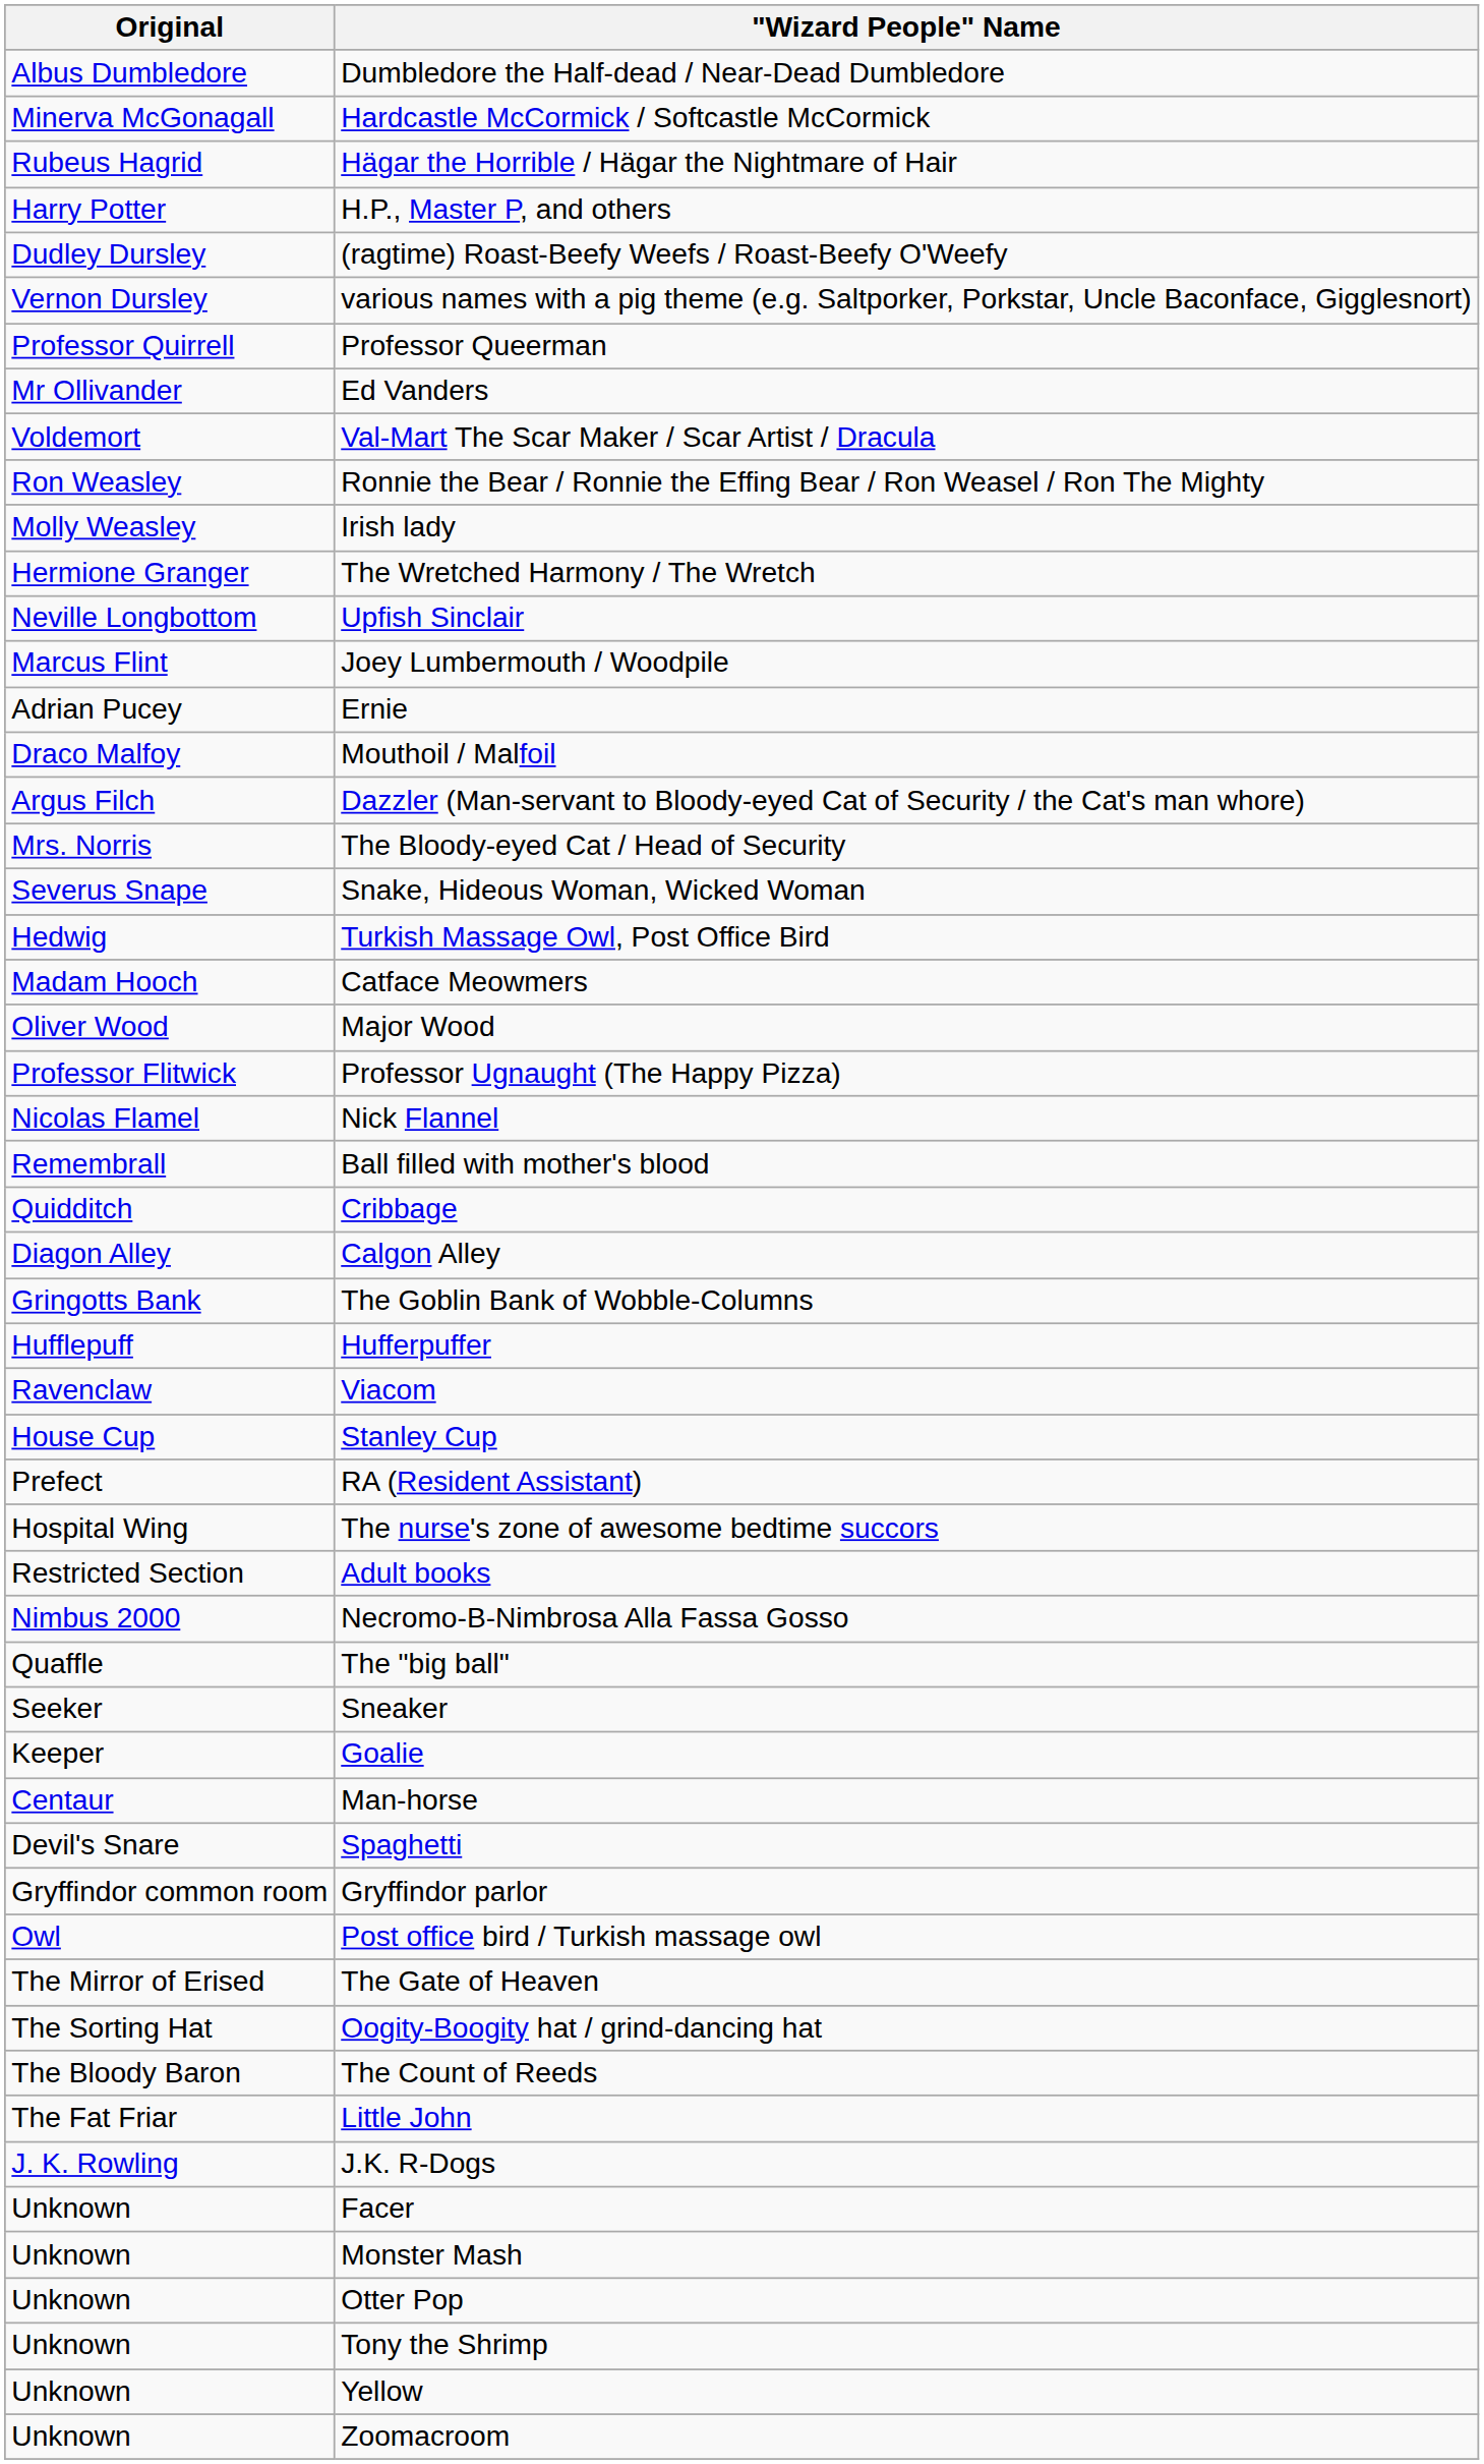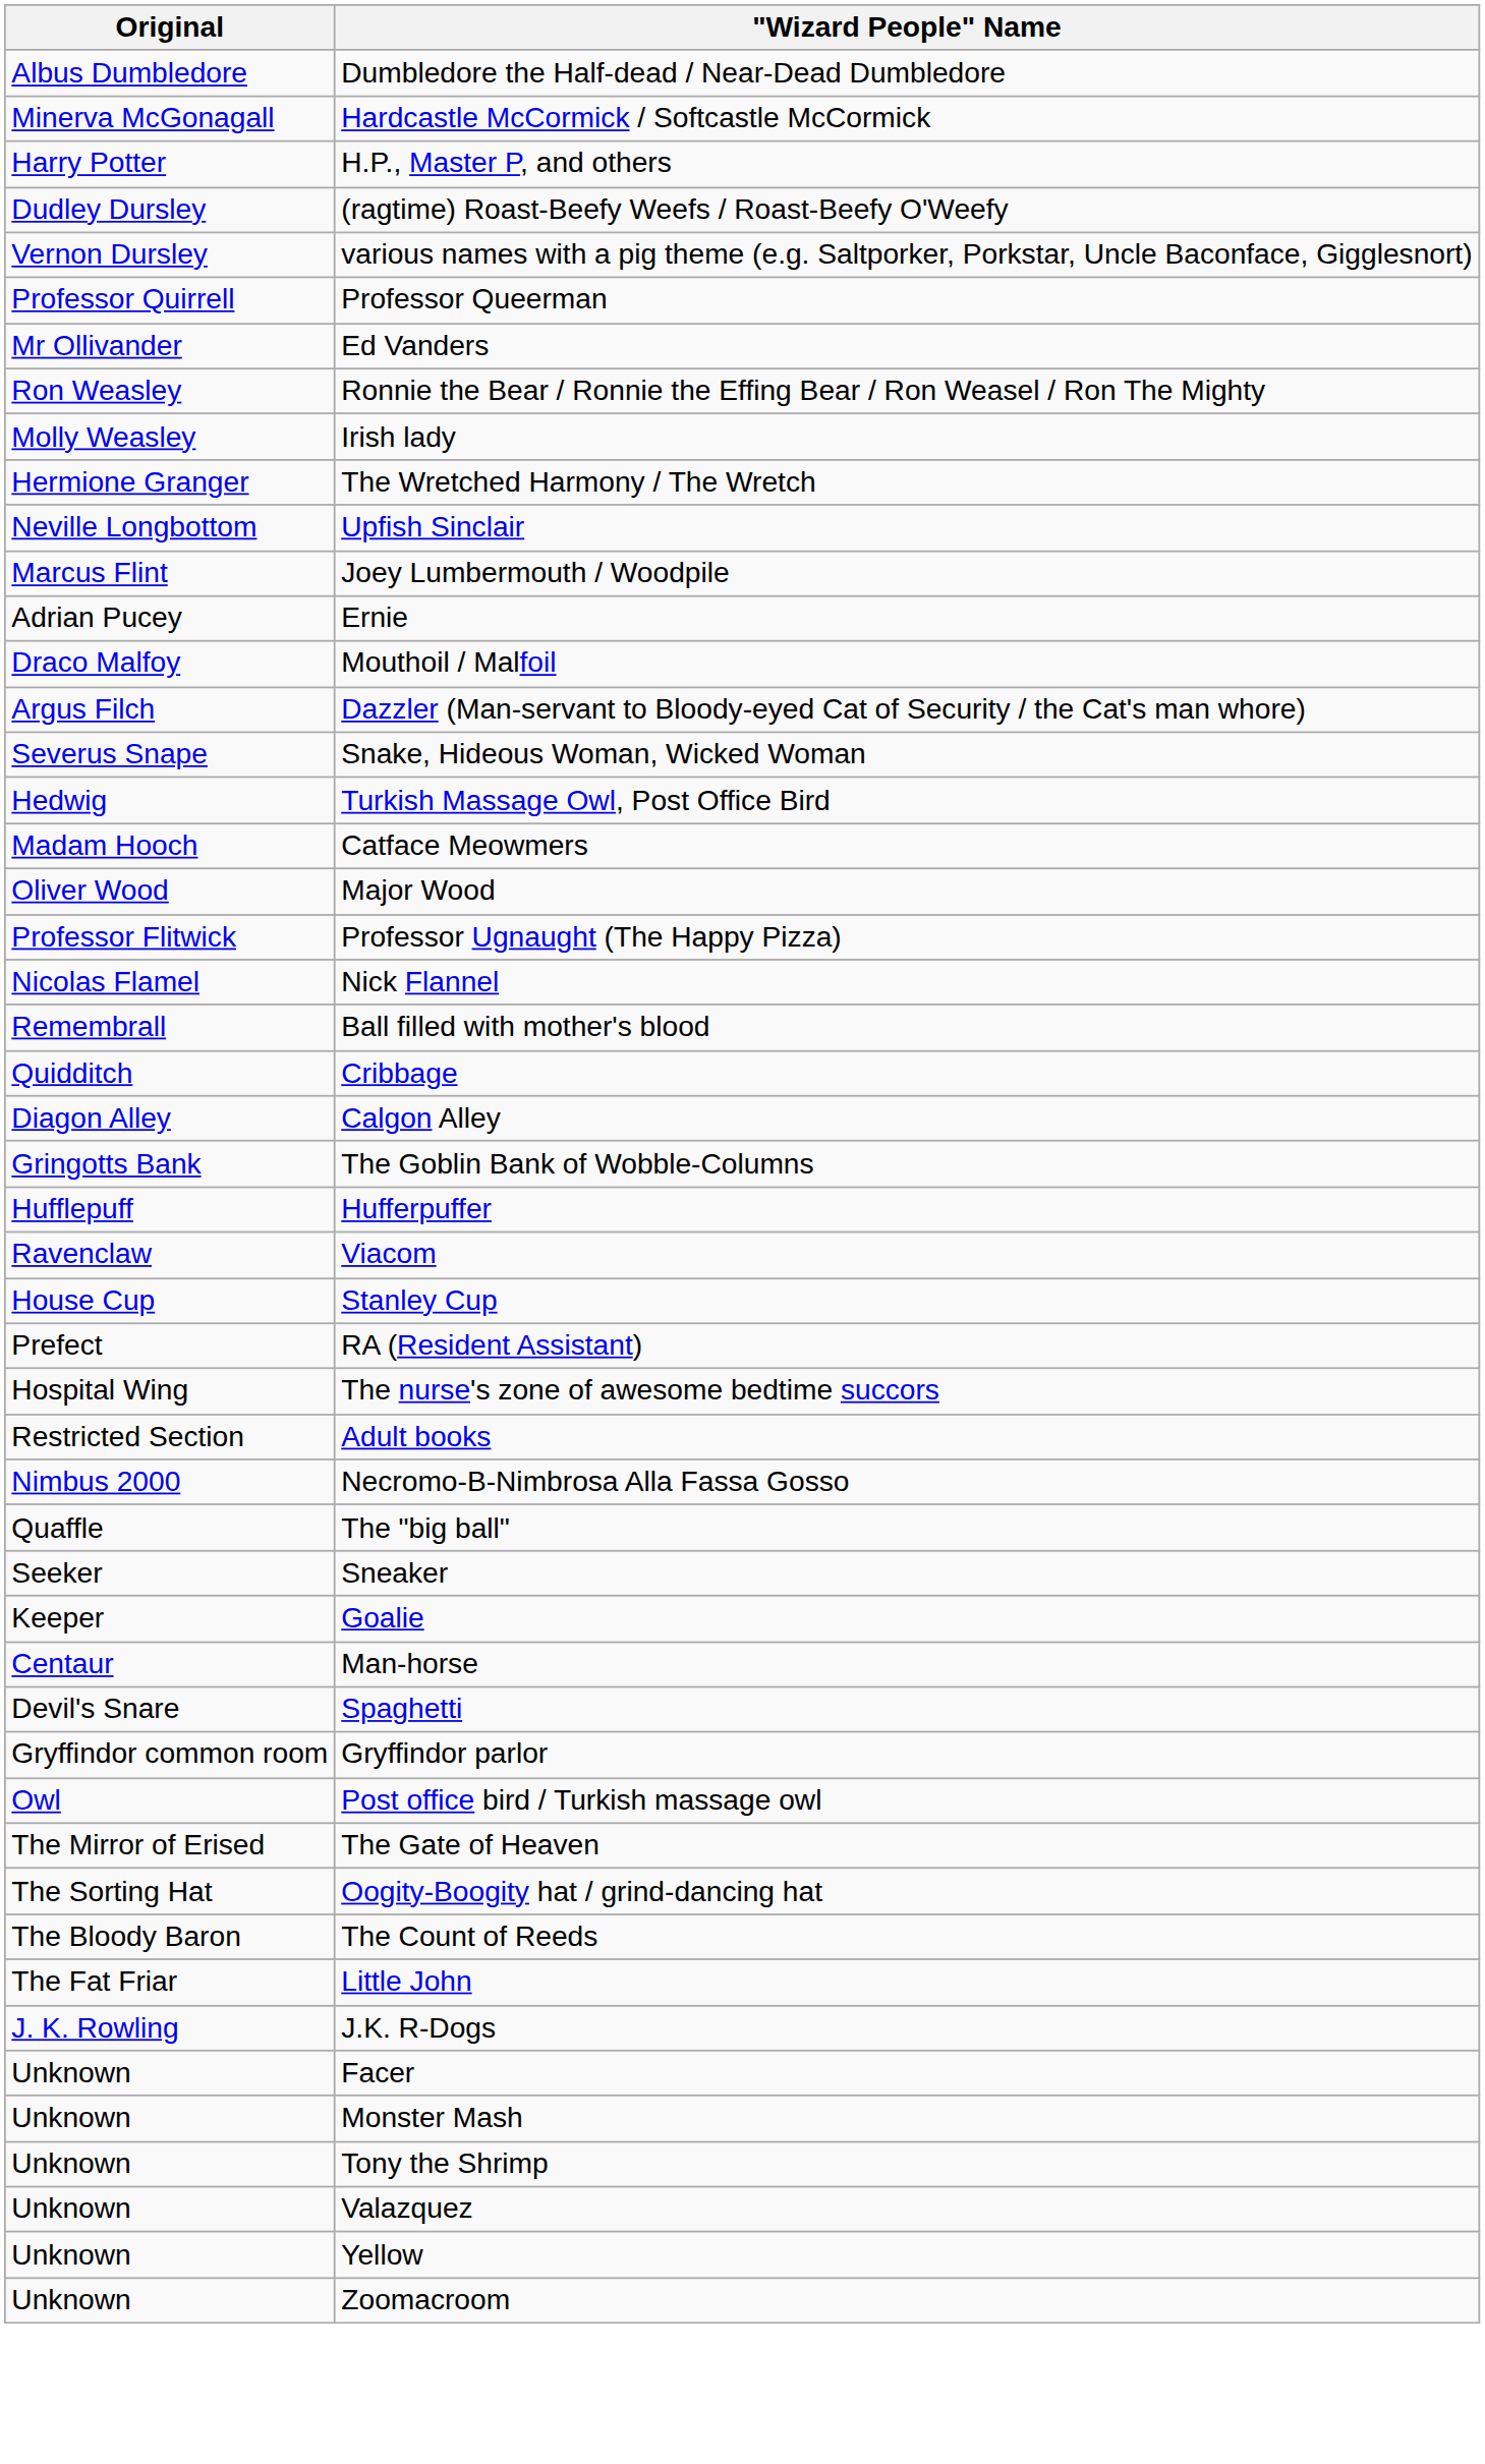- row: Rubeus Hagrid | Hägar the Horrible / Hägar the Nightmare of Hair
- row: Voldemort | Val-Mart The Scar Maker / Scar Artist / Dracula
- row: Mrs. Norris | The Bloody-eyed Cat / Head of Security
- row: Unknown | Otter Pop
+ row: Unknown | Valazquez
